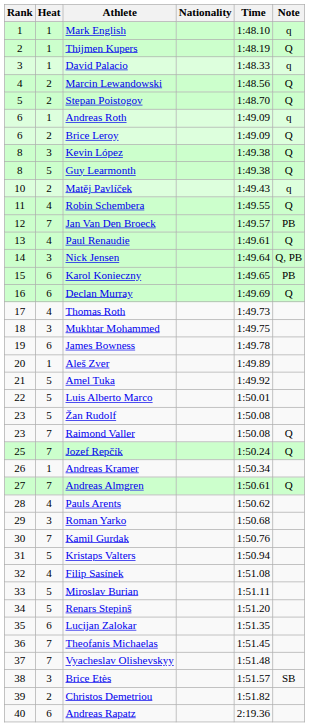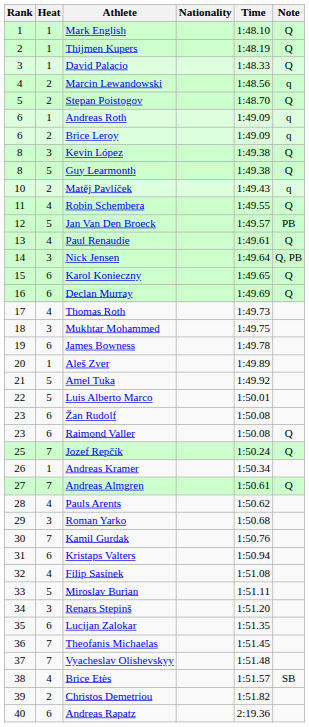Mark English | Note: q -> Q
David Palacio | Note: q -> Q
Marcin Lewandowski | Note: Q -> q
Brice Leroy | Note: Q -> q
Jan Van Den Broeck | Heat: 7 -> 5
Karol Konieczny | Note: PB -> Q
Žan Rudolf | Heat: 5 -> 6
Raimond Valler | Heat: 7 -> 6
Kristaps Valters | Heat: 5 -> 6
Renars Stepinš | Heat: 5 -> 3
Brice Etès | Heat: 3 -> 4
